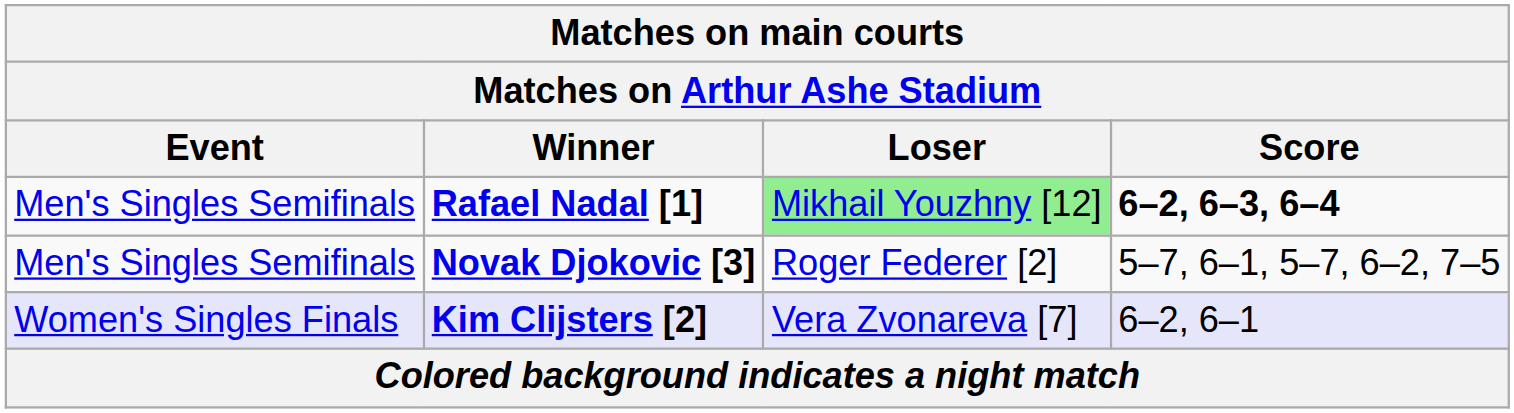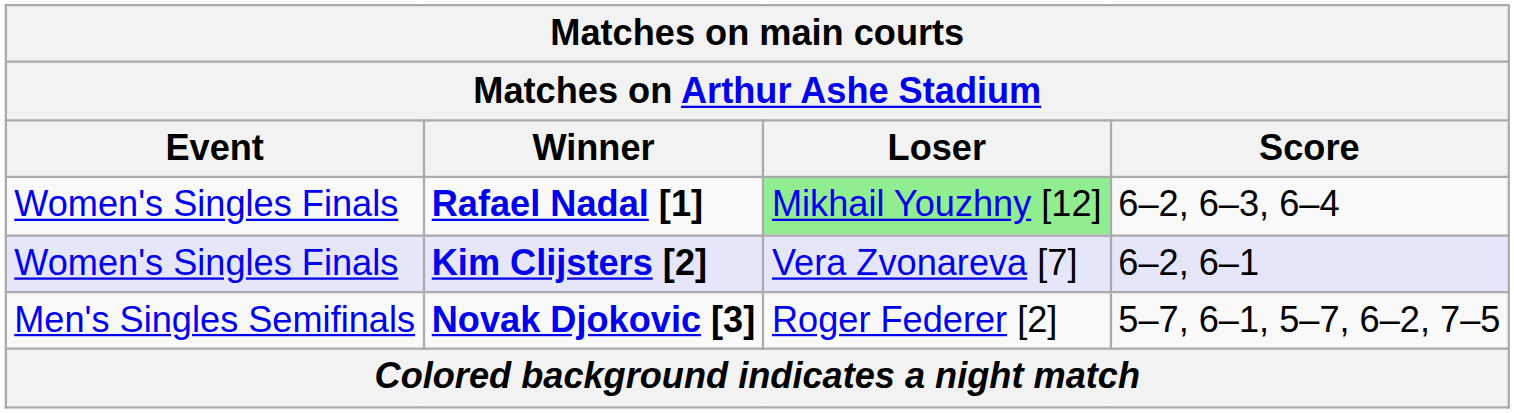Rafael Nadal [1] | Event: Men's Singles Semifinals -> Women's Singles Finals
Rafael Nadal [1] | Score: bold -> normal
rows swapped: Novak Djokovic [3] <-> Kim Clijsters [2]
